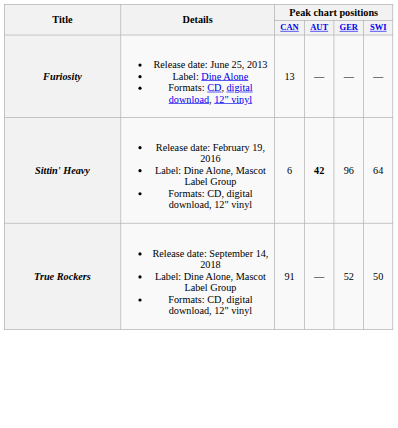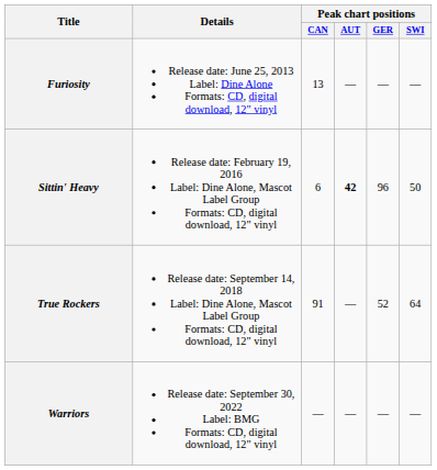Sittin' Heavy | Peak chart positions / SWI: 64 -> 50
True Rockers | Peak chart positions / SWI: 50 -> 64
+ row: Warriors | Release date: September 30, 2022 Label: BMG Formats: CD, digital download, 12" vinyl | — | — | — | —
